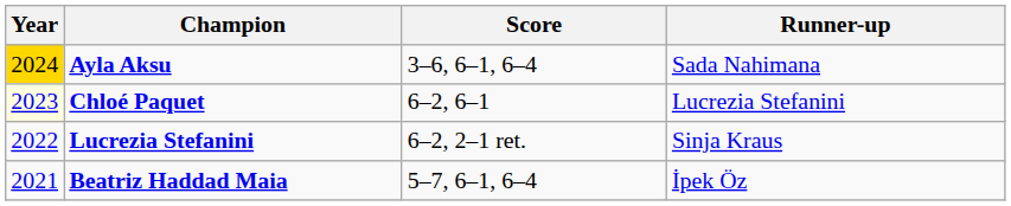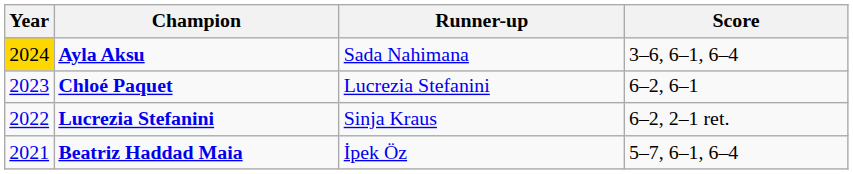columns swapped: Runner-up <-> Score
Chloé Paquet | Year: lightyellow background -> no background
